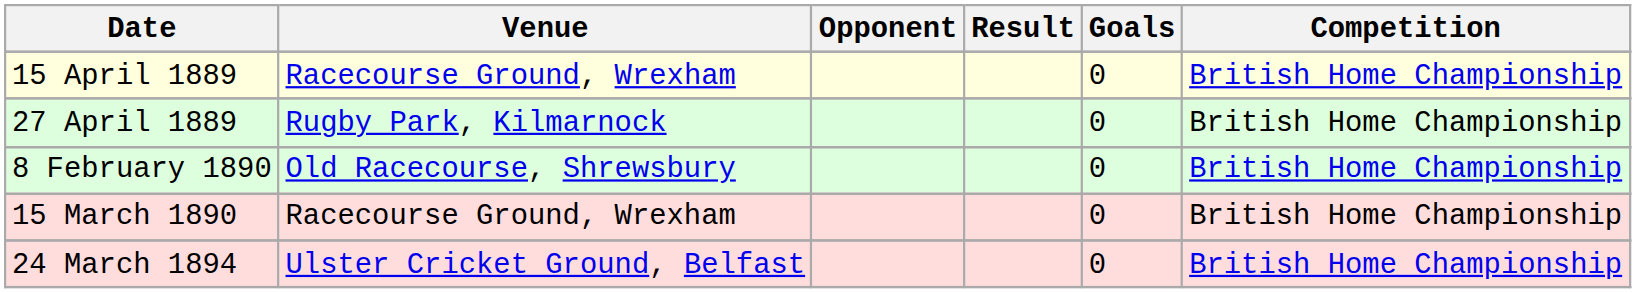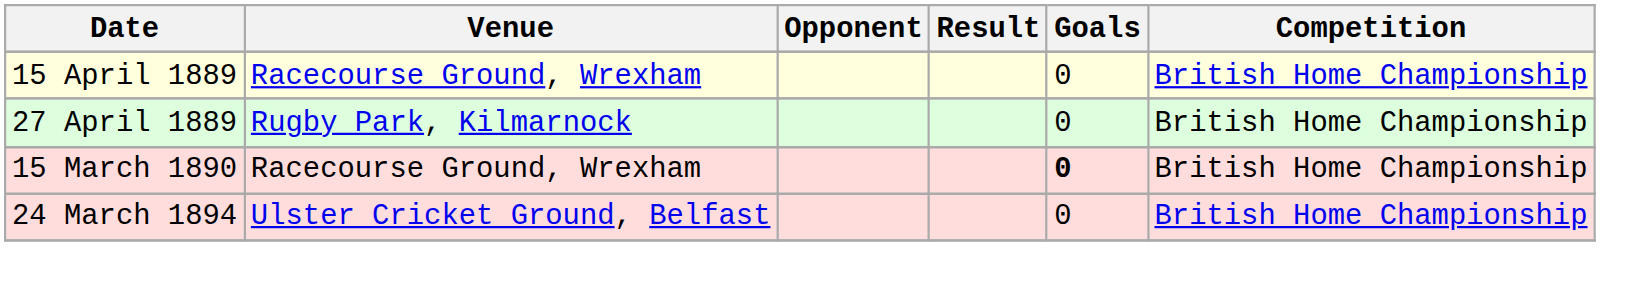- row: 8 February 1890 | Old Racecourse, Shrewsbury | 0 | British Home Championship
15 March 1890 | Goals: normal -> bold
